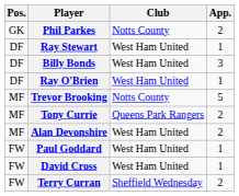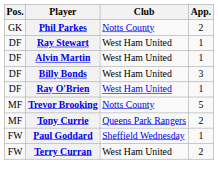+ row: DF | Alvin Martin | West Ham United | 1
- row: MF | Alan Devonshire | West Ham United | 2
Paul Goddard | Club: West Ham United -> Sheffield Wednesday
- row: FW | David Cross | West Ham United | 1
Terry Curran | Club: Sheffield Wednesday -> West Ham United
